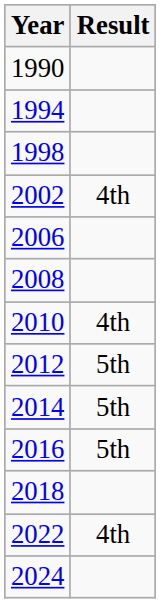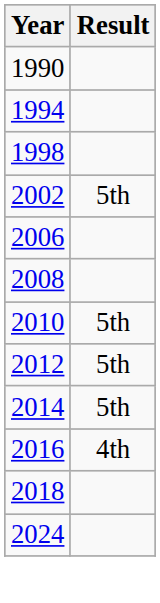2002 | Result: 4th -> 5th
2010 | Result: 4th -> 5th
2016 | Result: 5th -> 4th
- row: 2022 | 4th
